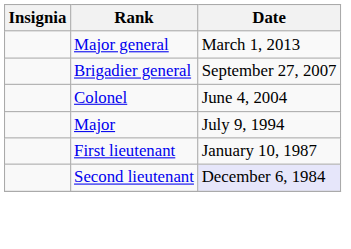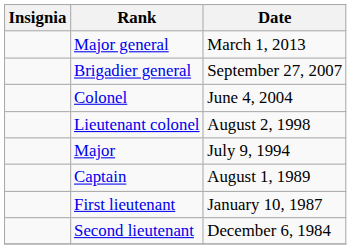+ row: Lieutenant colonel | August 2, 1998
+ row: Captain | August 1, 1989
Second lieutenant | Date: lavender background -> no background
